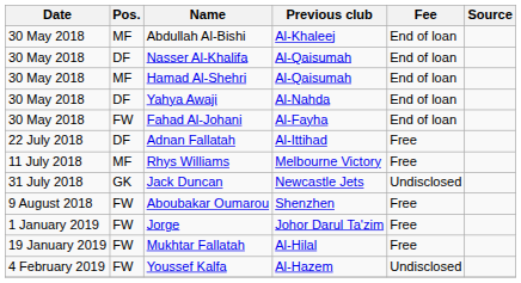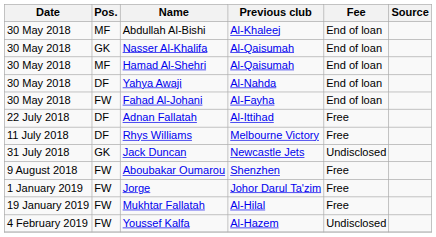Nasser Al-Khalifa | Pos.: DF -> GK
Rhys Williams | Pos.: MF -> DF
